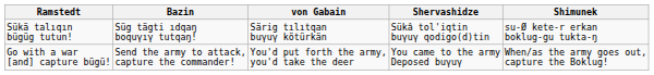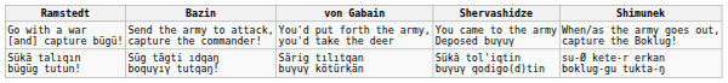rows swapped: Sükä talıqın bügüg tutun! <-> Go with a war [and] capture bügü!
